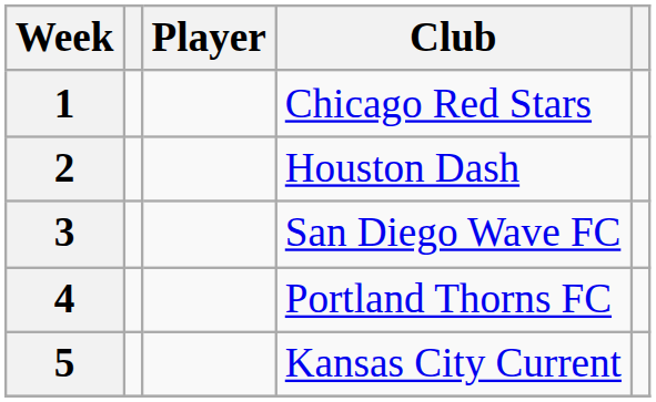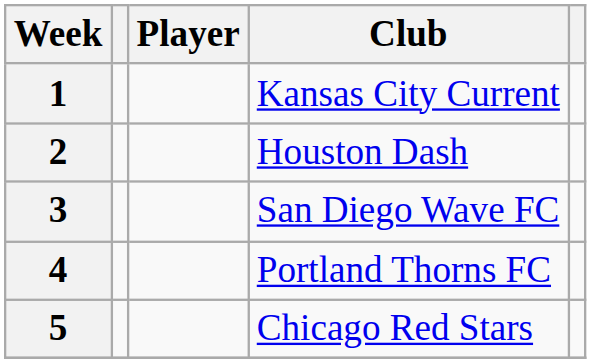1 | Club: Chicago Red Stars -> Kansas City Current
5 | Club: Kansas City Current -> Chicago Red Stars
